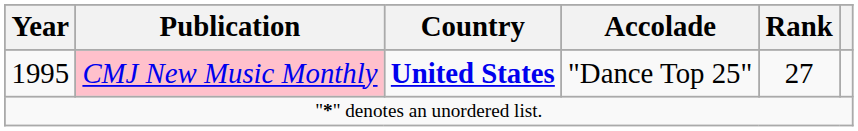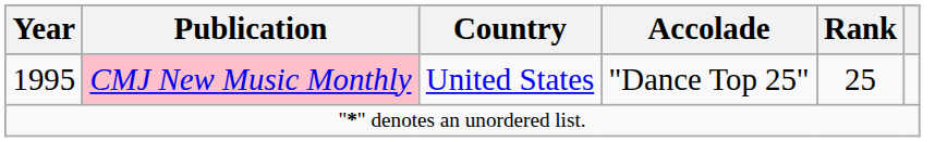1995 | Country: bold -> normal
1995 | Rank: 27 -> 25
